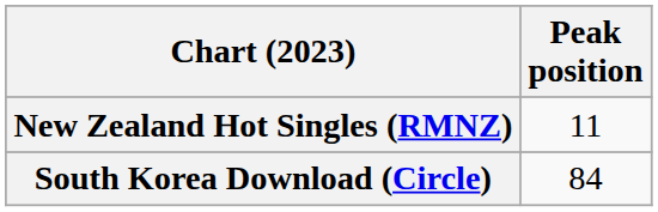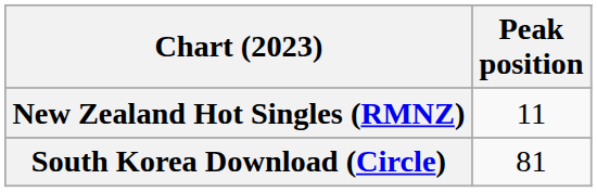South Korea Download (Circle) | Peak position: 84 -> 81
